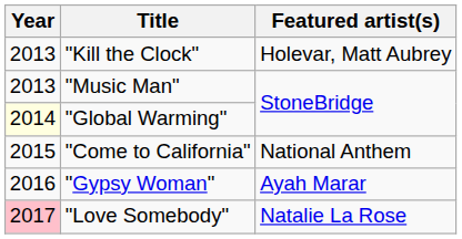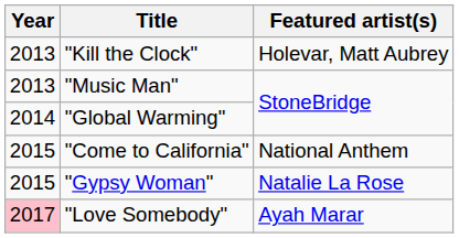"Global Warming" | Year: lightyellow background -> no background
"Gypsy Woman" | Year: 2016 -> 2015
"Gypsy Woman" | Featured artist(s): Ayah Marar -> Natalie La Rose
"Love Somebody" | Featured artist(s): Natalie La Rose -> Ayah Marar
